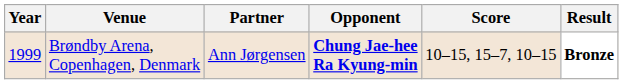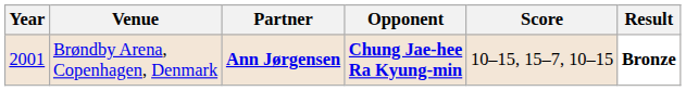Brøndby Arena, Copenhagen, Denmark | Year: 1999 -> 2001
Brøndby Arena, Copenhagen, Denmark | Partner: normal -> bold
